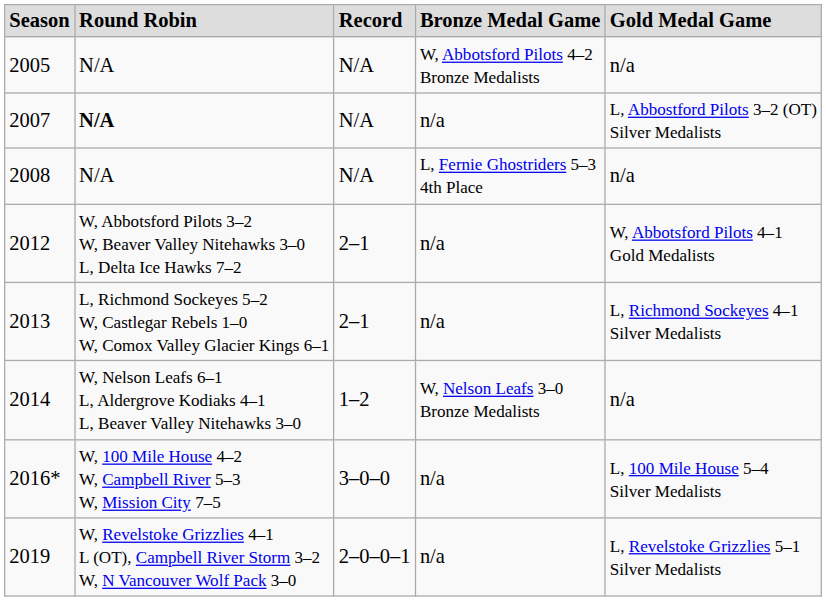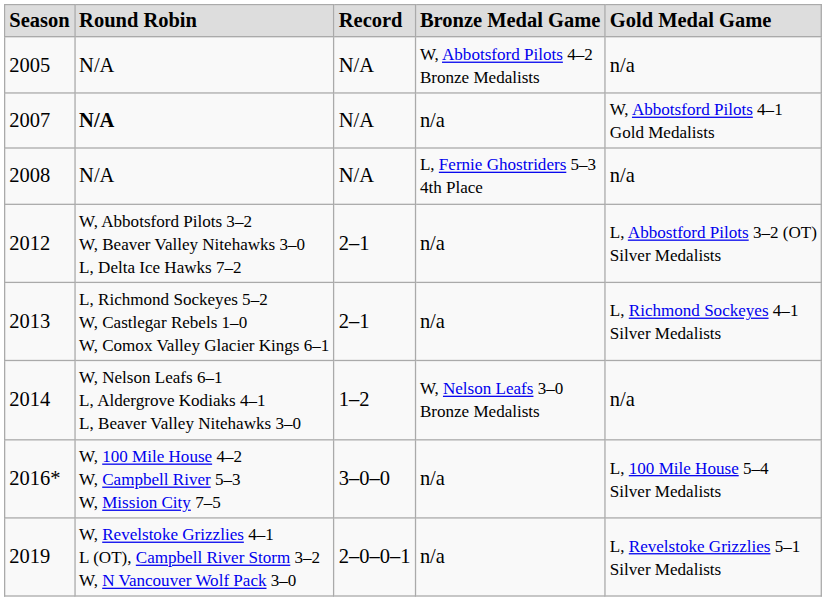2007 | column 5: L, Abbostford Pilots 3–2 (OT) Silver Medalists -> W, Abbotsford Pilots 4–1 Gold Medalists
2012 | column 5: W, Abbotsford Pilots 4–1 Gold Medalists -> L, Abbostford Pilots 3–2 (OT) Silver Medalists
